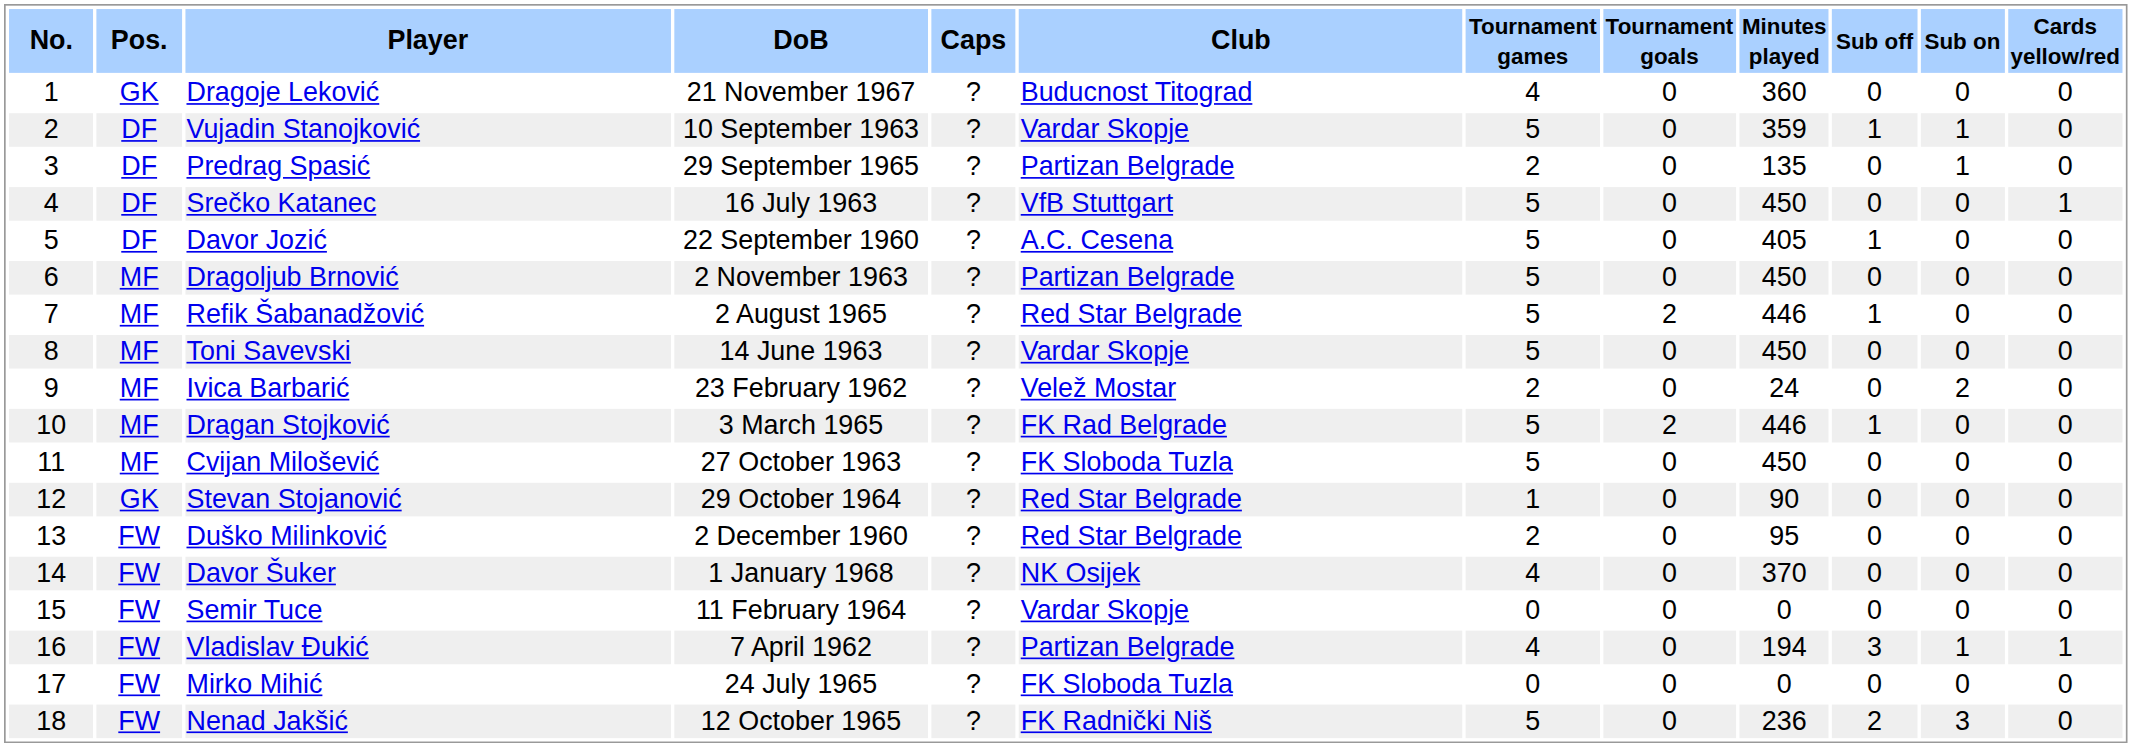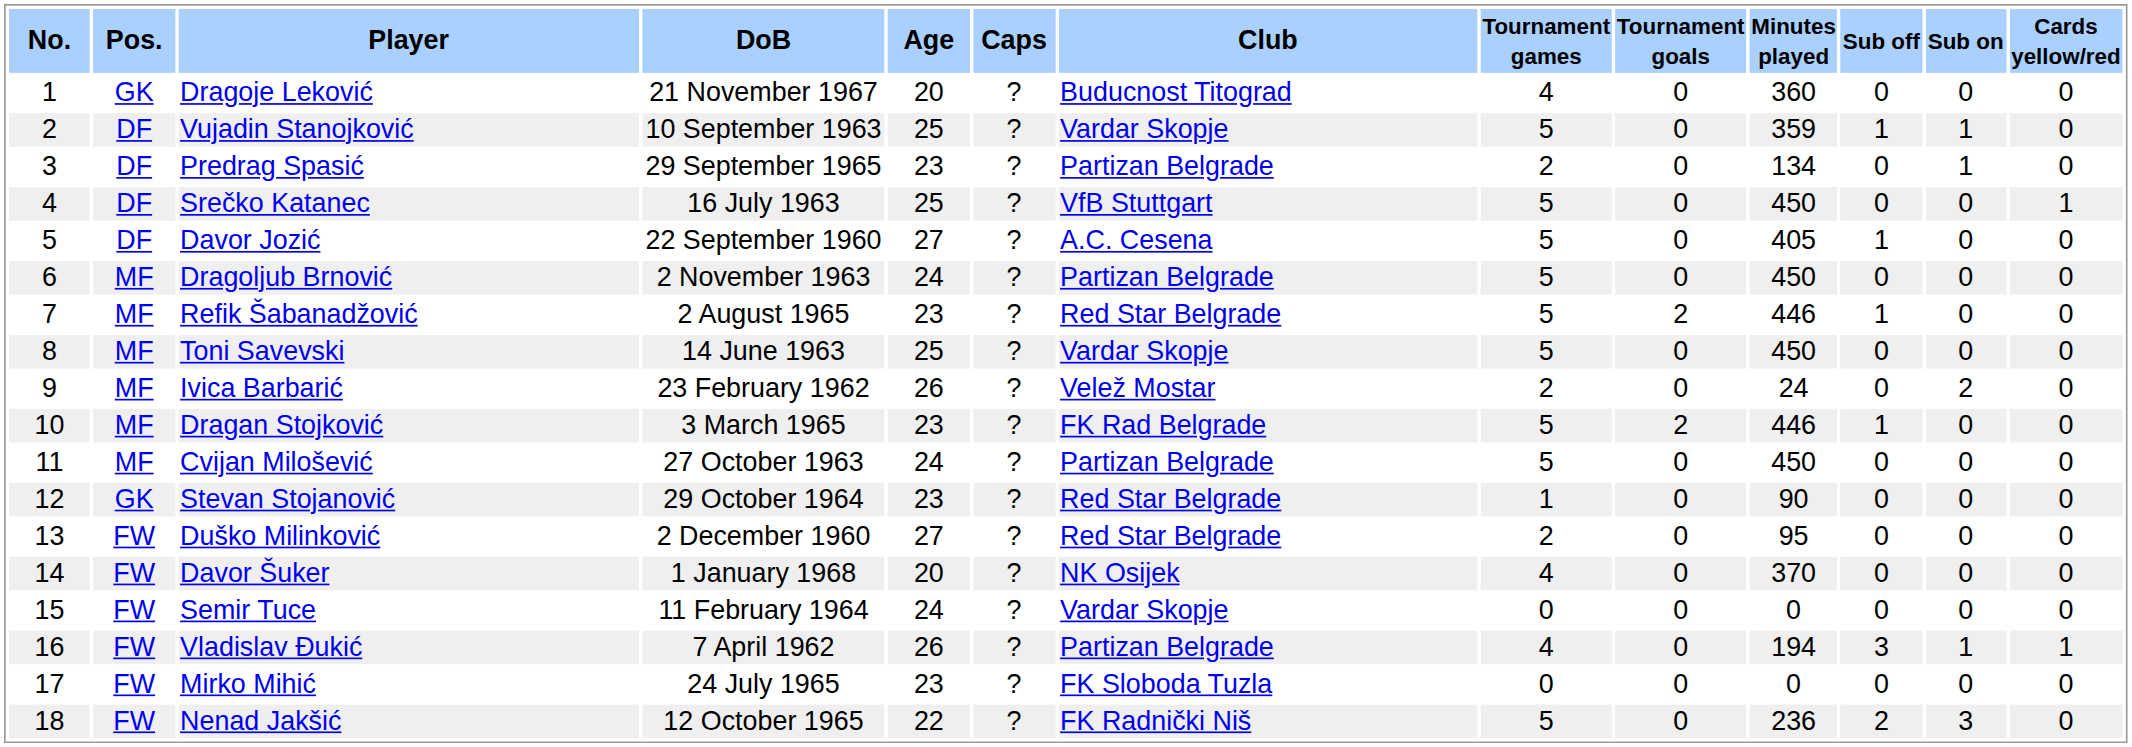+ column: Age | 20 | 25 | 23 | 25 | 27 | 24 | 23 | 25 | 26 | 23 | 24 | 23 | 27 | 20 | 24 | 26 | 23 | 22
Predrag Spasić | Minutes played: 135 -> 134
Cvijan Milošević | Club: FK Sloboda Tuzla -> Partizan Belgrade
